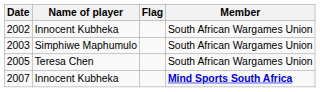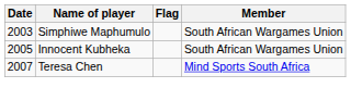- row: 2002 | Innocent Kubheka | South African Wargames Union
2005 | Name of player: Teresa Chen -> Innocent Kubheka
2007 | Name of player: Innocent Kubheka -> Teresa Chen
2007 | Member: bold -> normal
